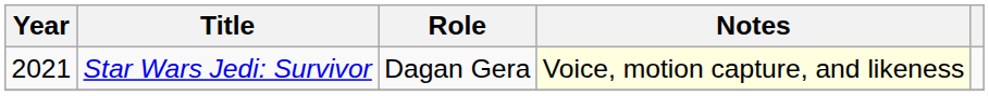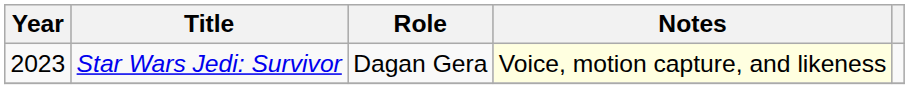Star Wars Jedi: Survivor | Year: 2021 -> 2023
